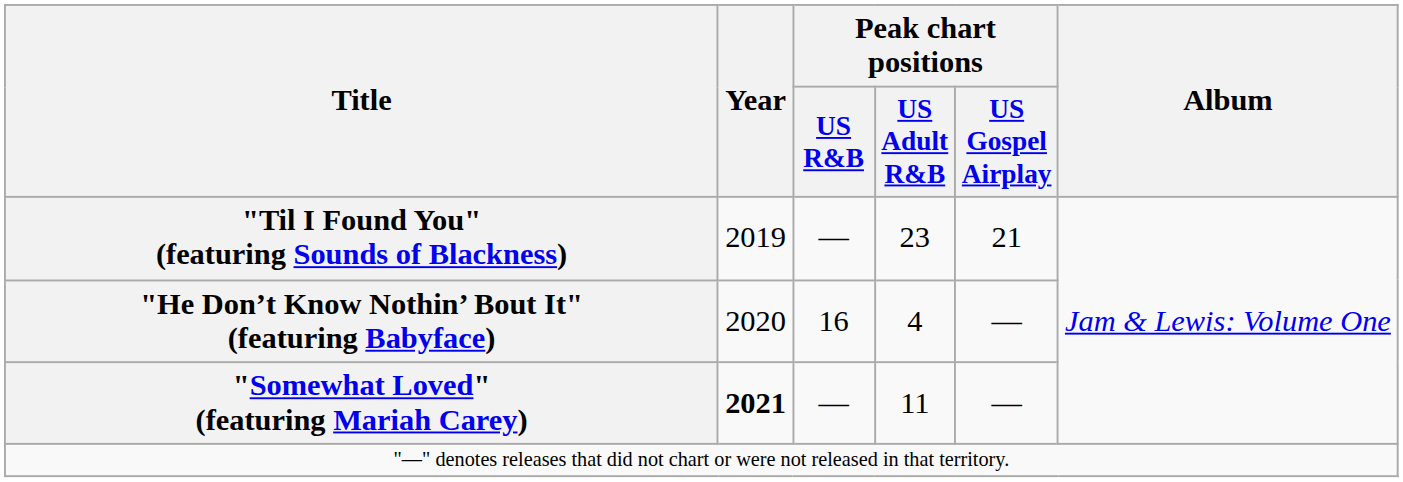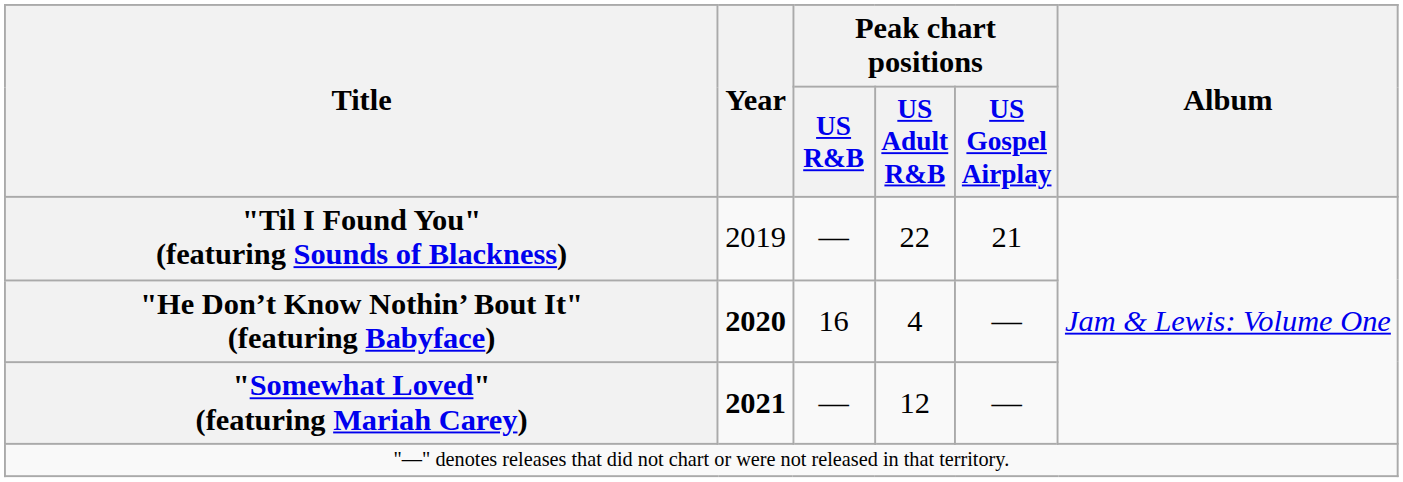"Til I Found You" (featuring Sounds of Blackness) | Peak chart positions / US Adult R&B: 23 -> 22
"He Don’t Know Nothin’ Bout It" (featuring Babyface) | Year: normal -> bold
"Somewhat Loved" (featuring Mariah Carey) | Peak chart positions / US Adult R&B: 11 -> 12
